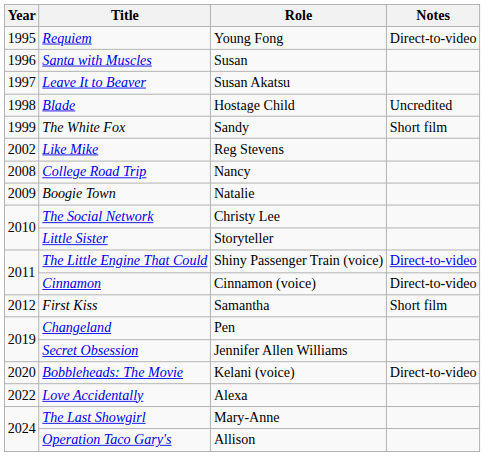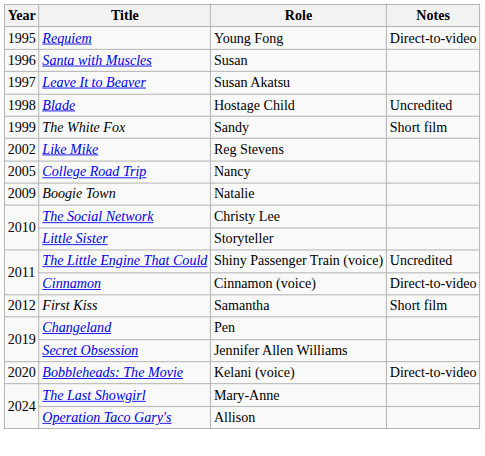College Road Trip | Year: 2008 -> 2005
The Little Engine That Could | Notes: Direct-to-video -> Uncredited
- row: 2022 | Love Accidentally | Alexa
